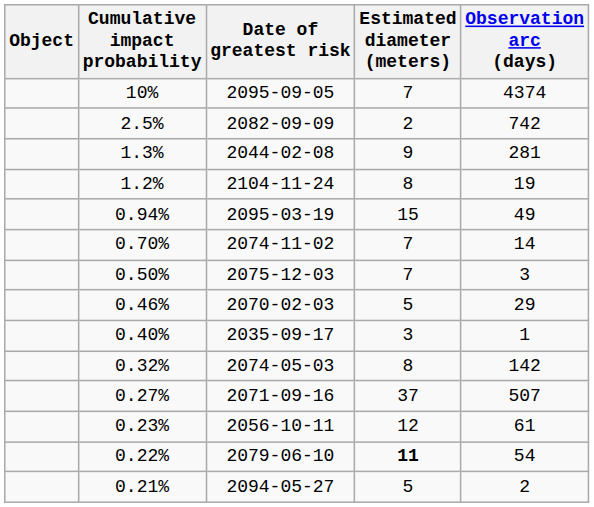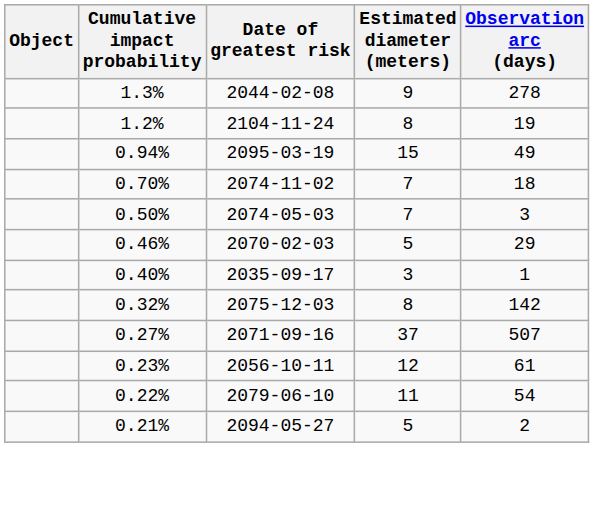- row: 10% | 2095-09-05 | 7 | 4374
- row: 2.5% | 2082-09-09 | 2 | 742
1.3% | Observation arc (days): 281 -> 278
0.70% | Observation arc (days): 14 -> 18
0.50% | Date of greatest risk: 2075-12-03 -> 2074-05-03
0.32% | Date of greatest risk: 2074-05-03 -> 2075-12-03
0.22% | Estimated diameter (meters): bold -> normal
